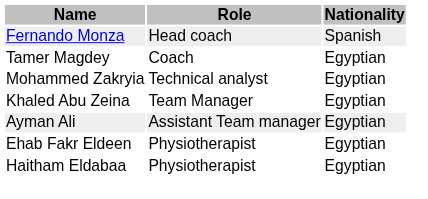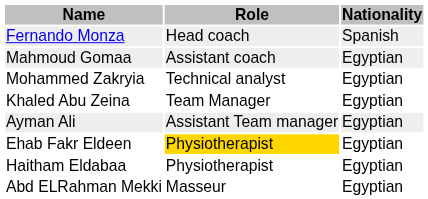- row: Tamer Magdey | Coach | Egyptian
+ row: Mahmoud Gomaa | Assistant coach | Egyptian
Ehab Fakr Eldeen | Role: no background -> gold background
+ row: Abd ELRahman Mekki | Masseur | Egyptian
